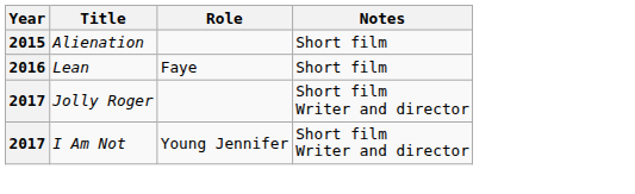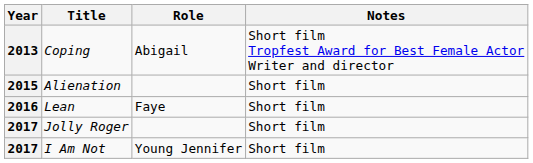+ row: 2013 | Coping | Abigail | Short film Tropfest Award for Best Female Actor Writer and director
Jolly Roger | Notes: Short film Writer and director -> Short film
I Am Not | Notes: Short film Writer and director -> Short film
